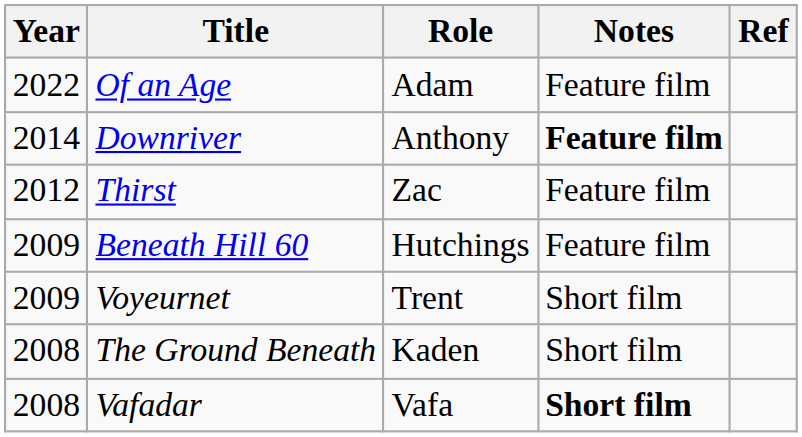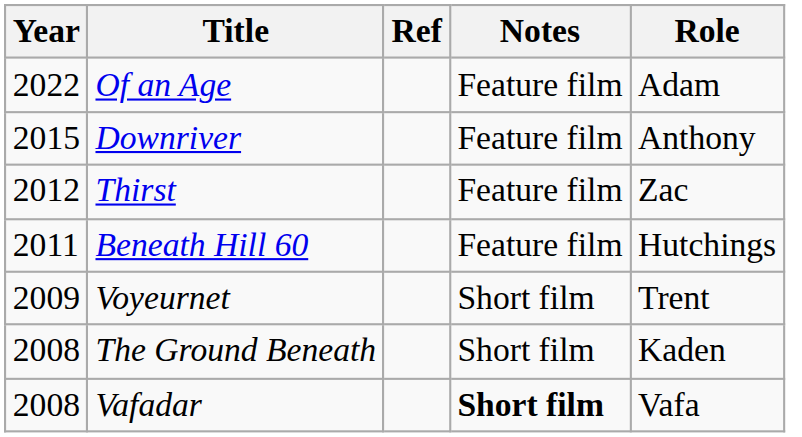columns swapped: Role <-> Ref
Downriver | Year: 2014 -> 2015
Downriver | Notes: bold -> normal
Beneath Hill 60 | Year: 2009 -> 2011
